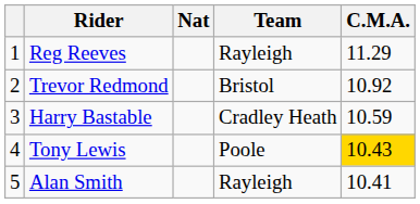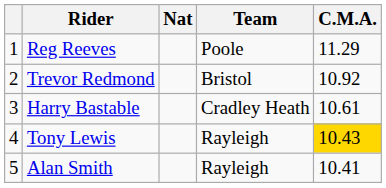Reg Reeves | Team: Rayleigh -> Poole
Harry Bastable | C.M.A.: 10.59 -> 10.61
Tony Lewis | Team: Poole -> Rayleigh
